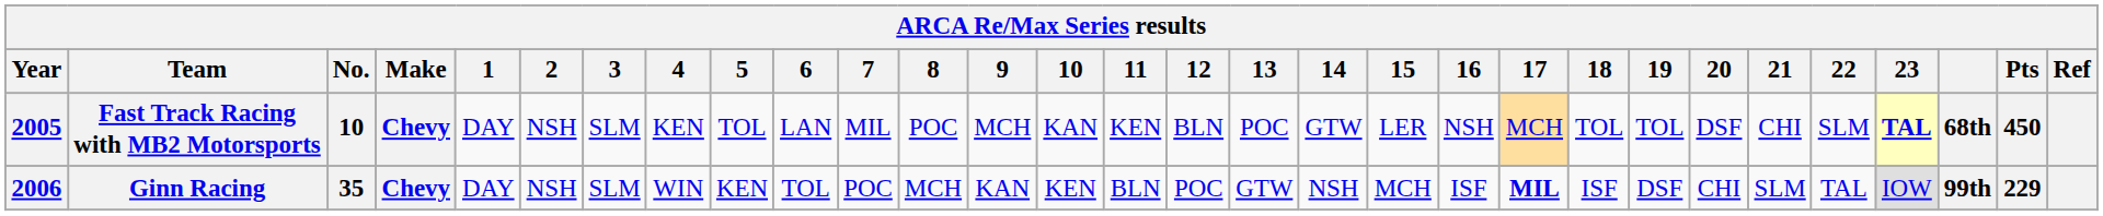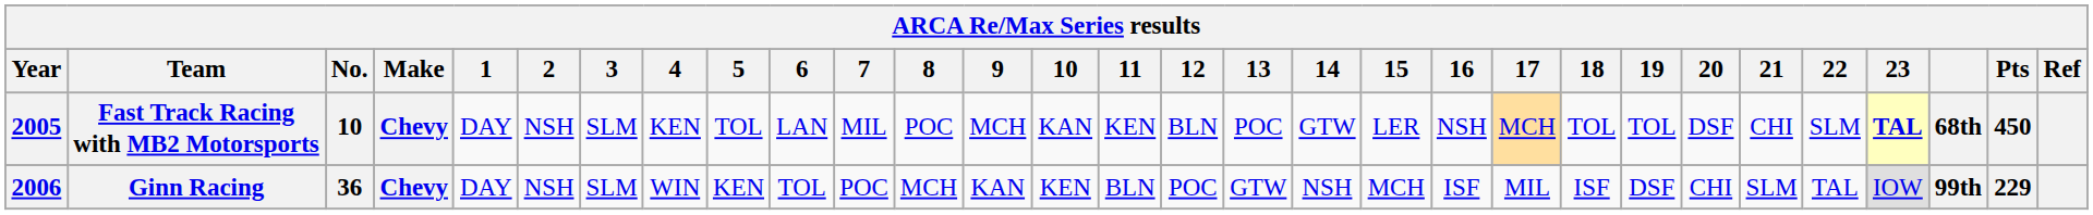Ginn Racing | No.: 35 -> 36
Ginn Racing | 17: bold -> normal
